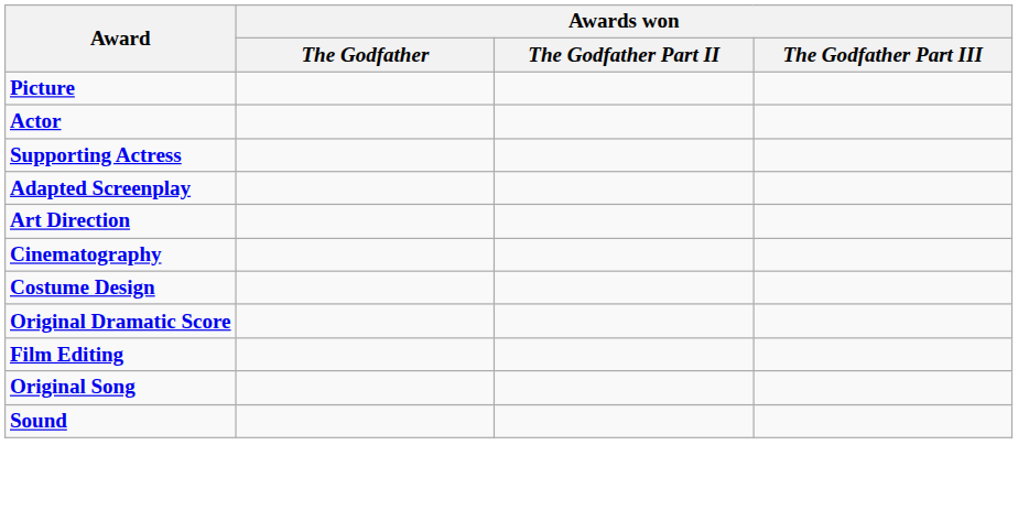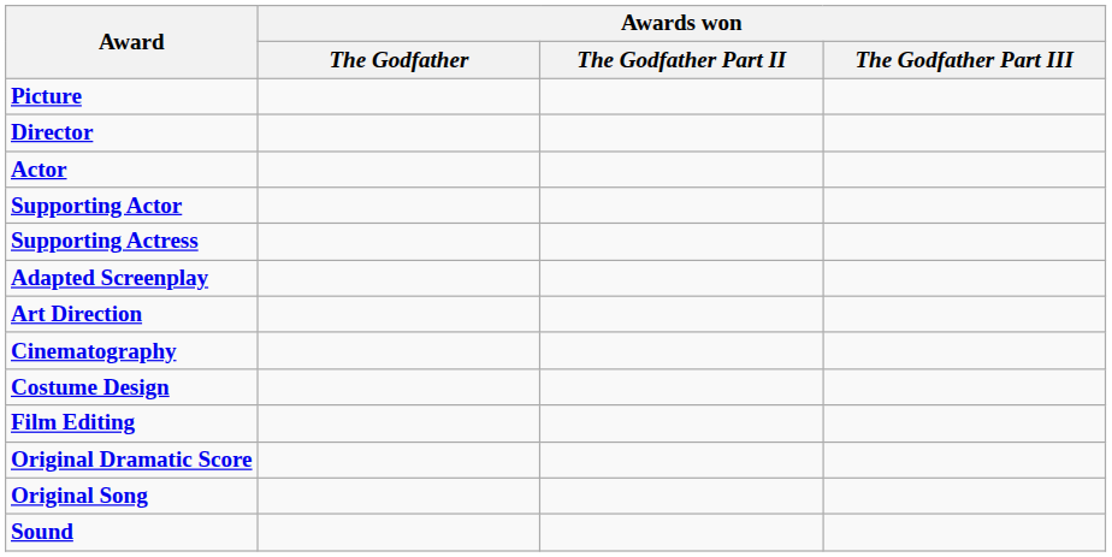+ row: Director
+ row: Supporting Actor
rows swapped: Film Editing <-> Original Dramatic Score
